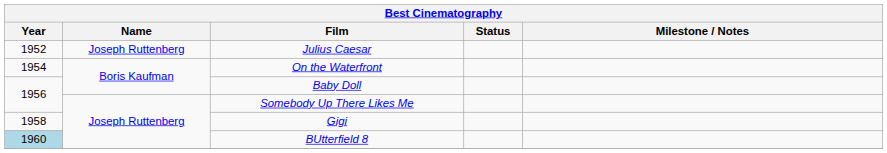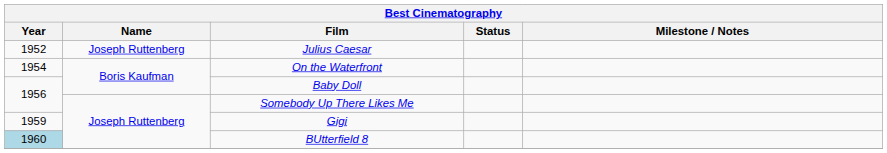Gigi | Year: 1958 -> 1959
